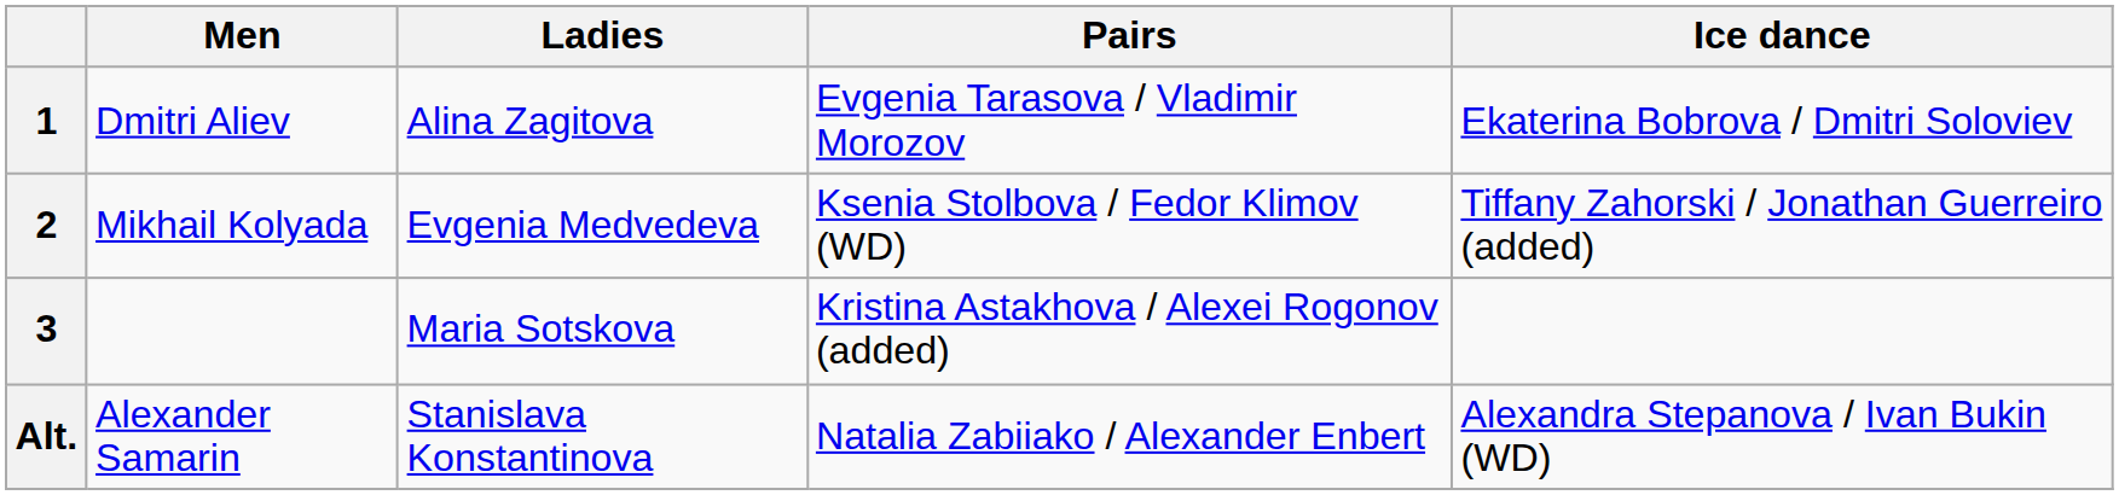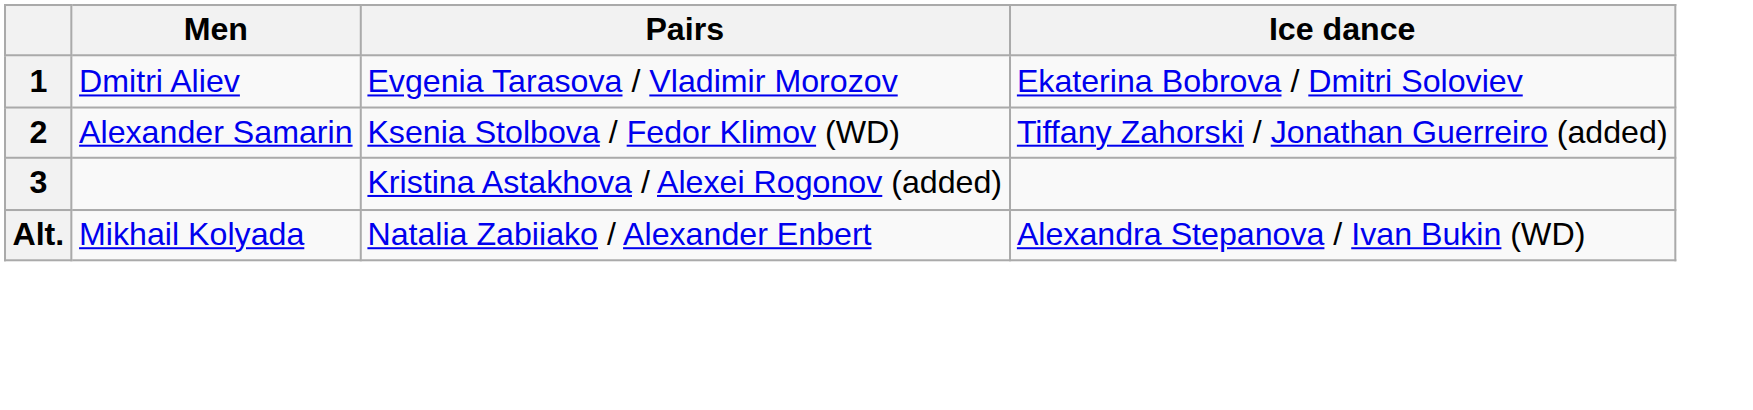- column: Ladies | Alina Zagitova | Evgenia Medvedeva | Maria Sotskova | Stanislava Konstantinova
2 | Men: Mikhail Kolyada -> Alexander Samarin
Alt. | Men: Alexander Samarin -> Mikhail Kolyada
